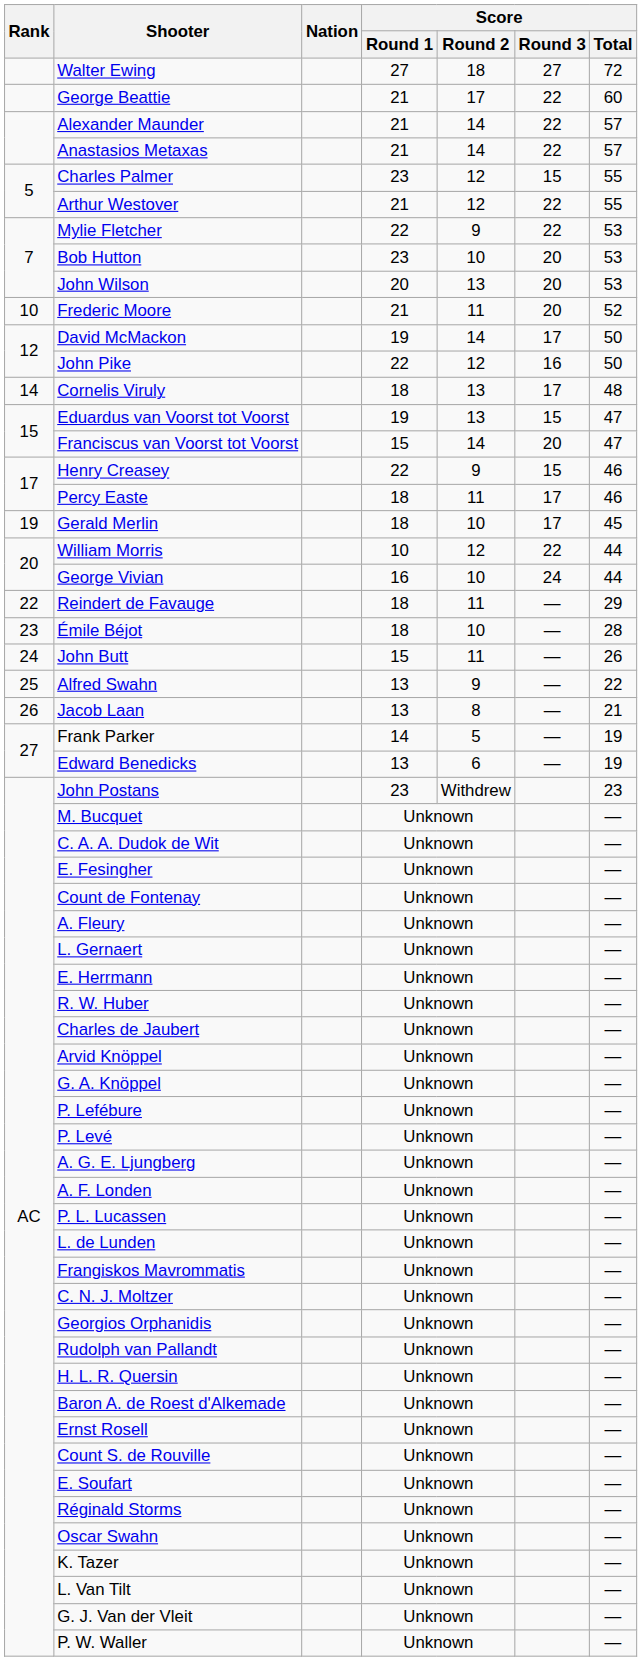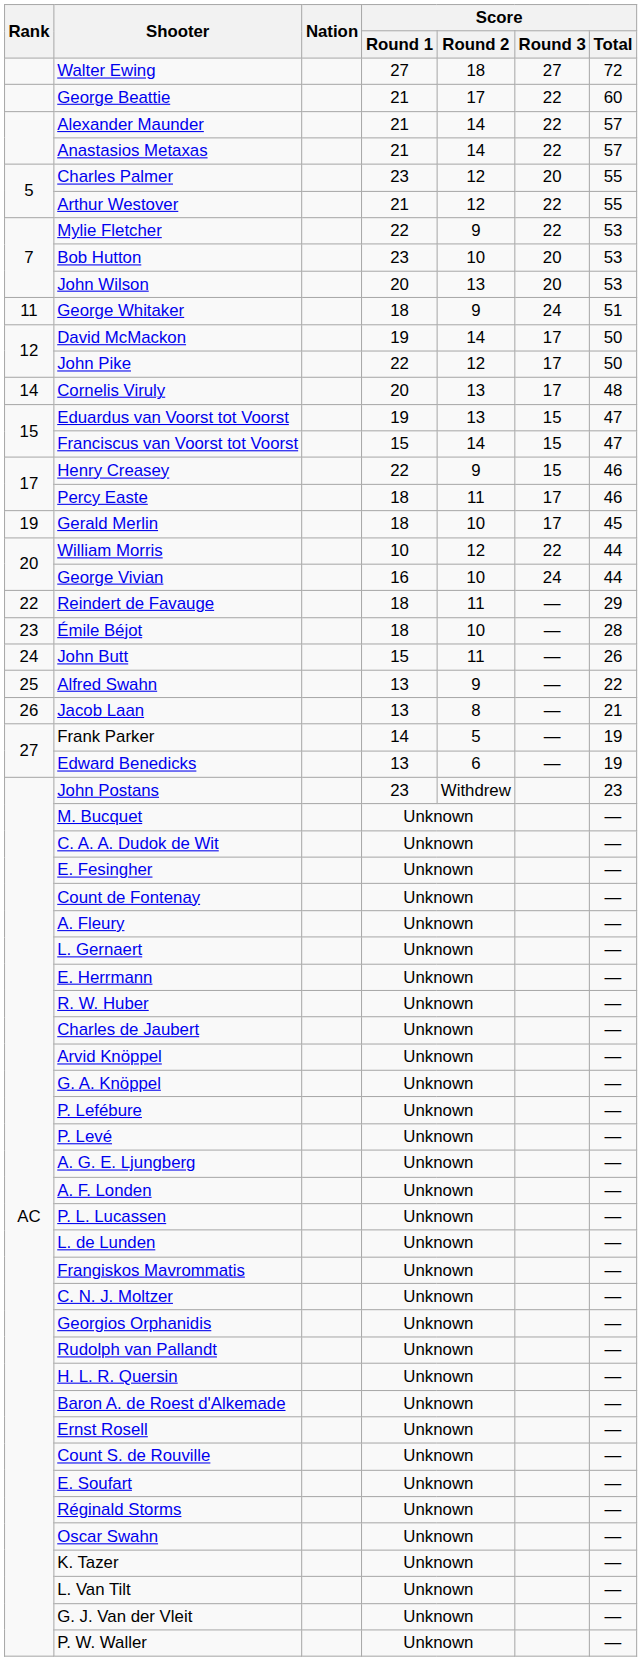Charles Palmer | Score / Round 3: 15 -> 20
- row: 10 | Frederic Moore | 21 | 11 | 20 | 52
+ row: 11 | George Whitaker | 18 | 9 | 24 | 51
John Pike | Score / Round 3: 16 -> 17
Cornelis Viruly | Score / Round 1: 18 -> 20
Franciscus van Voorst tot Voorst | Score / Round 3: 20 -> 15
